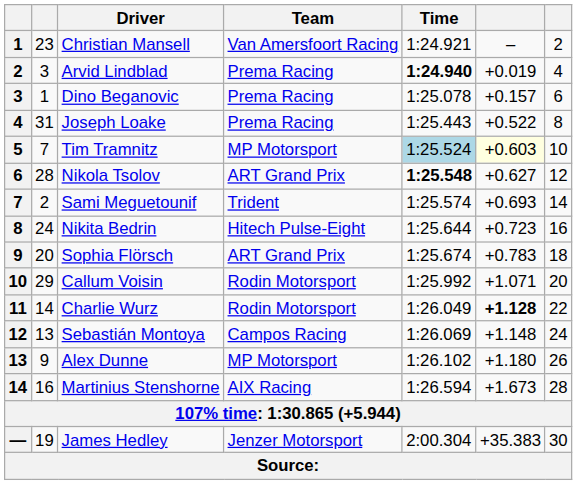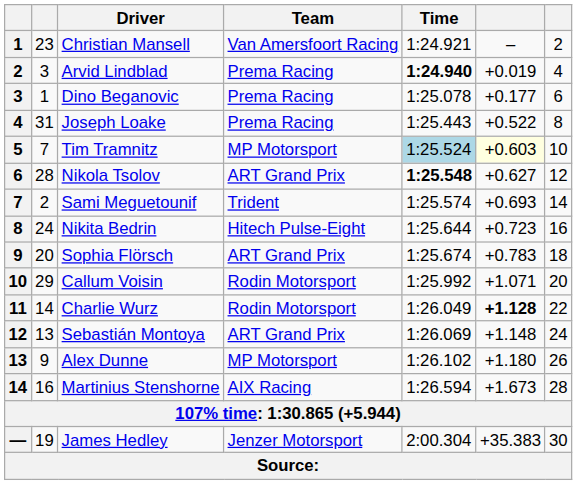Dino Beganovic | column 6: +0.157 -> +0.177
Sebastián Montoya | Team: Campos Racing -> ART Grand Prix
